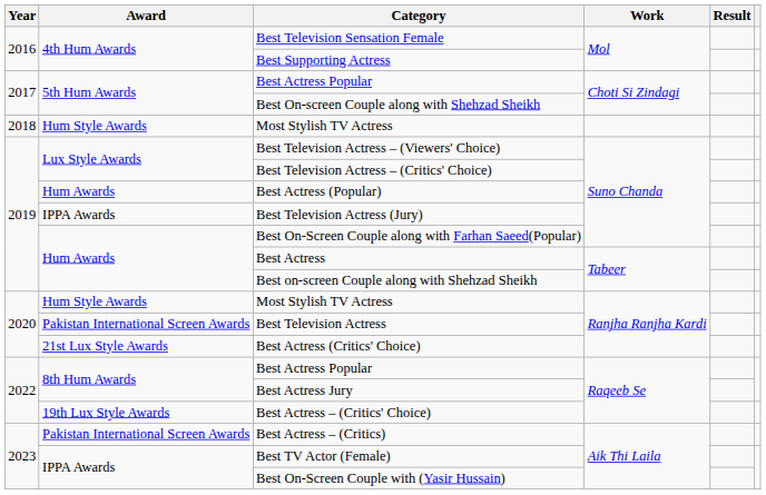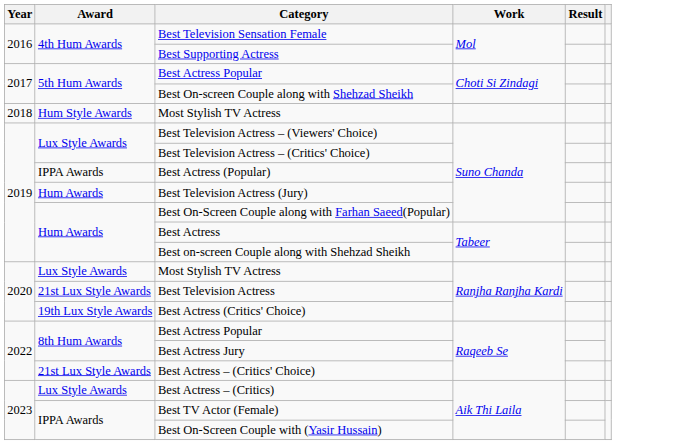Best Actress (Popular) | Award: Hum Awards -> IPPA Awards
Best Television Actress (Jury) | Award: IPPA Awards -> Hum Awards
Most Stylish TV Actress / Ranjha Ranjha Kardi | Award: Hum Style Awards -> Lux Style Awards
Best Television Actress | Award: Pakistan International Screen Awards -> 21st Lux Style Awards
Best Actress (Critics' Choice) | Award: 21st Lux Style Awards -> 19th Lux Style Awards
Best Actress – (Critics' Choice) | Award: 19th Lux Style Awards -> 21st Lux Style Awards
Best Actress – (Critics) | Award: Pakistan International Screen Awards -> Lux Style Awards
